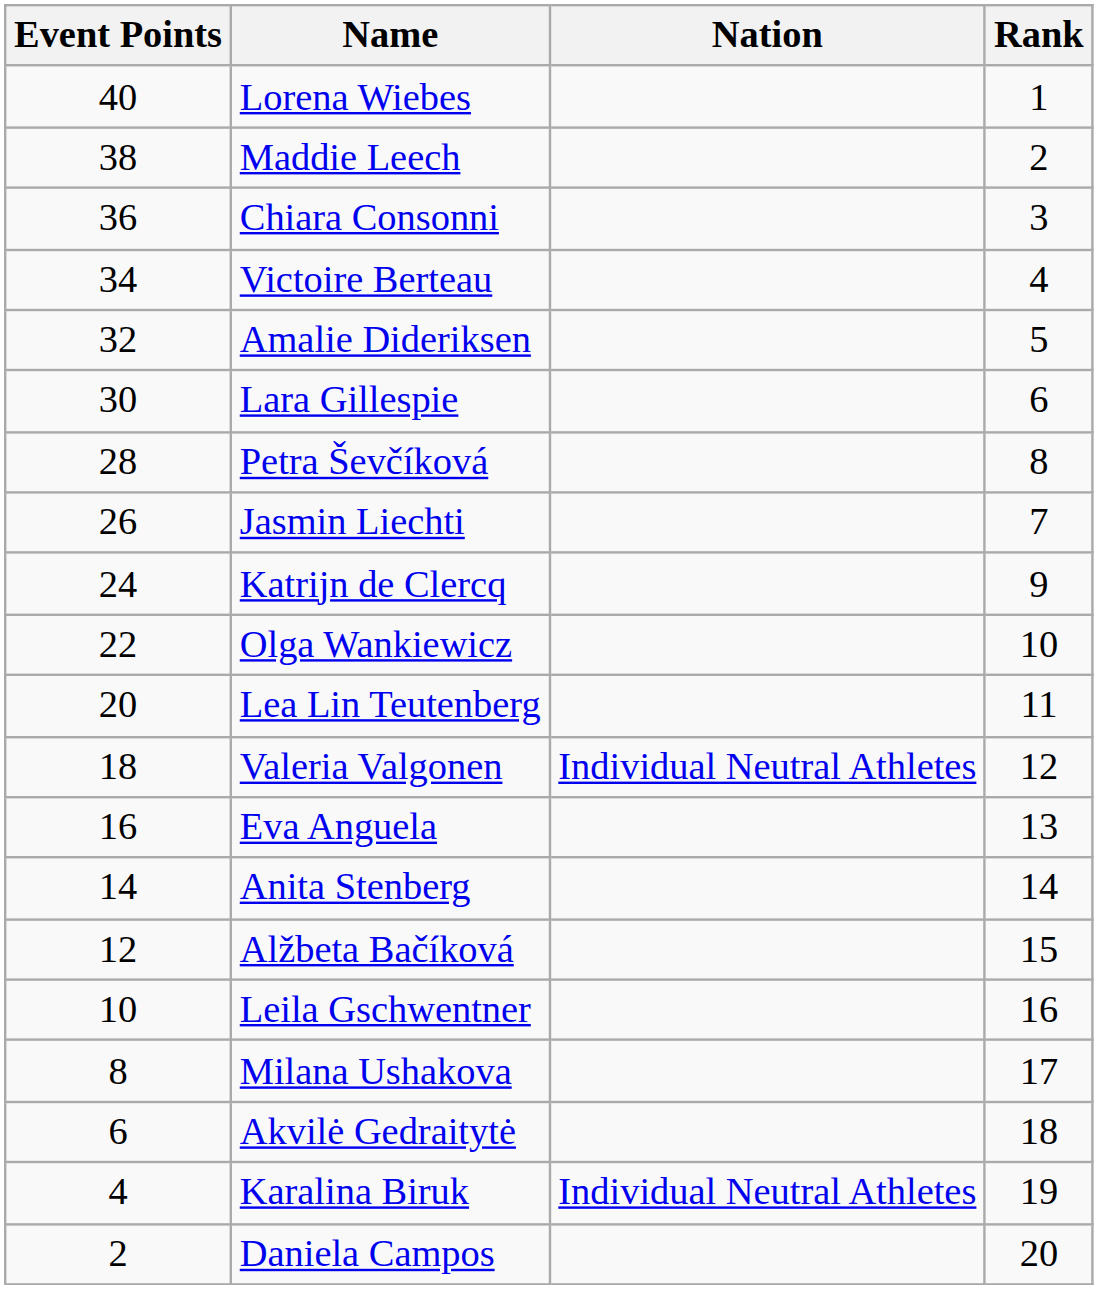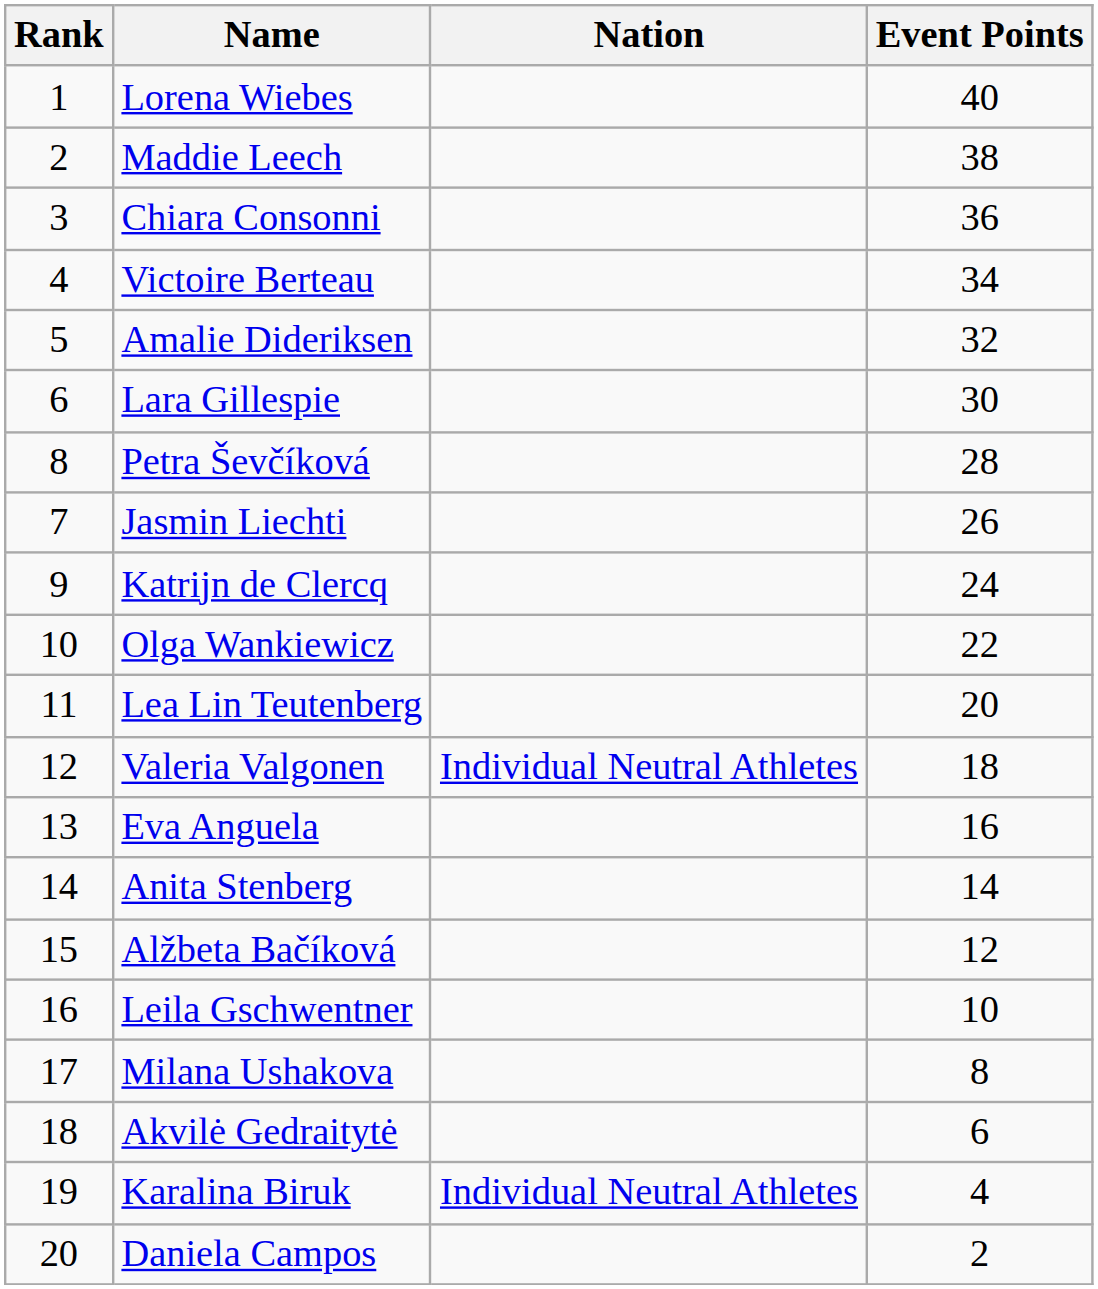columns swapped: Rank <-> Event Points
